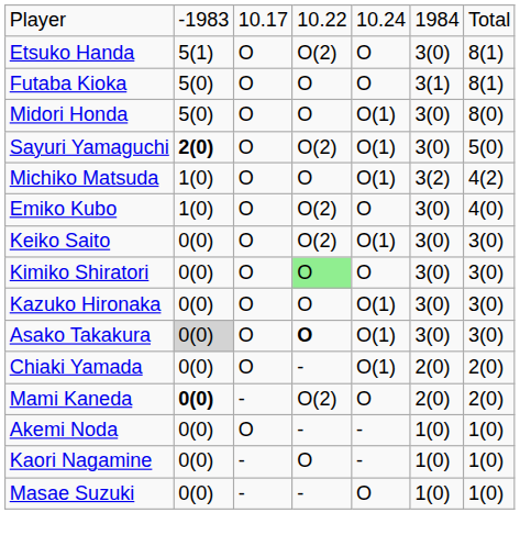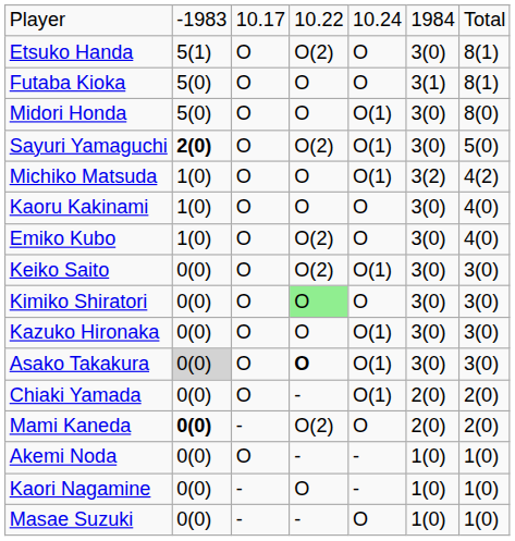+ row: Kaoru Kakinami | 1(0) | O | O | O | 3(0) | 4(0)
